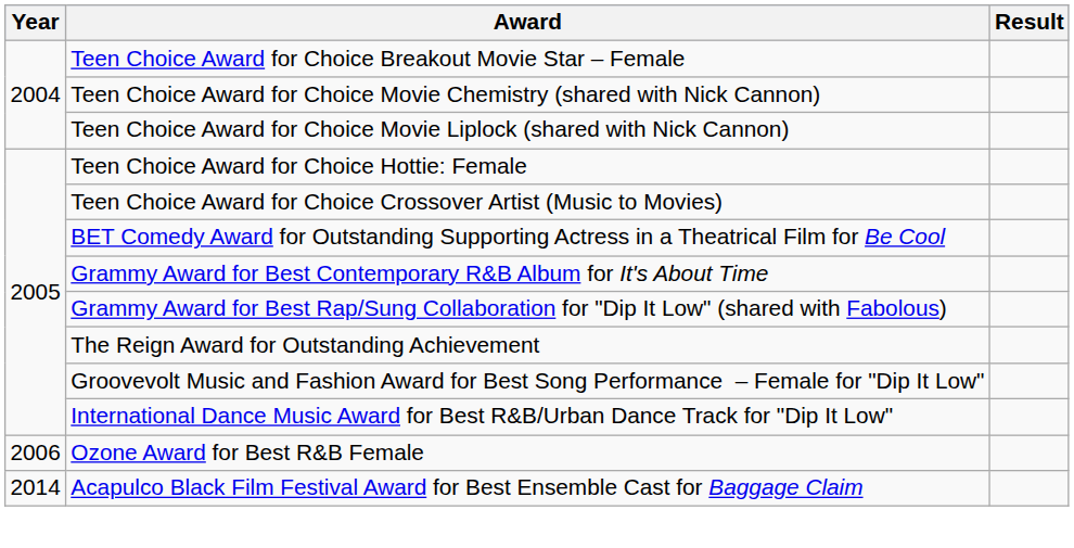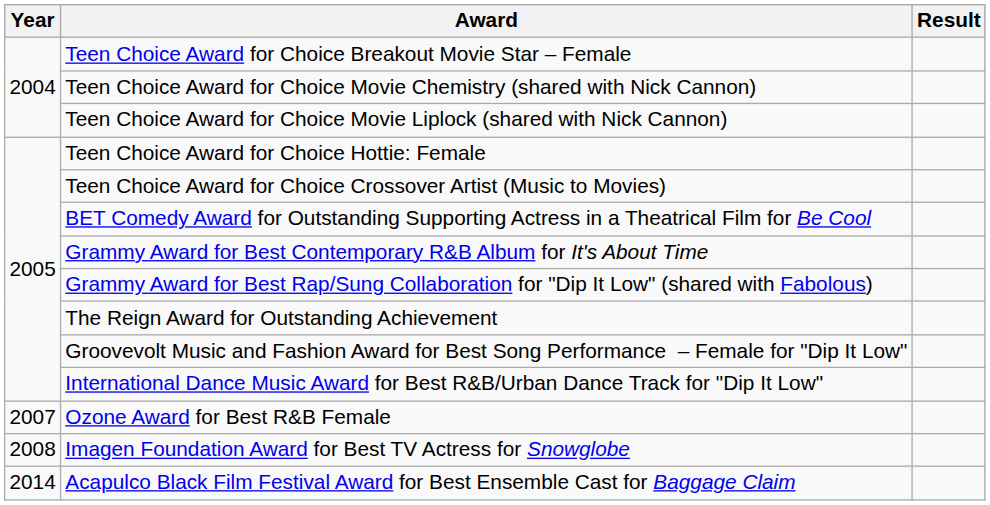Ozone Award for Best R&B Female | Year: 2006 -> 2007
+ row: 2008 | Imagen Foundation Award for Best TV Actress for Snowglobe
